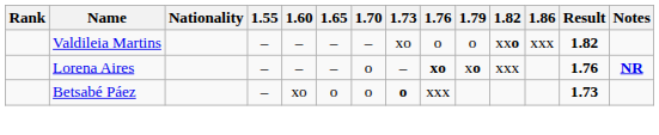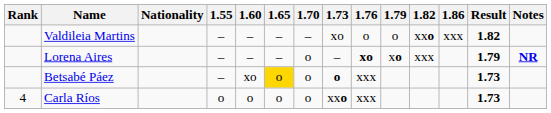Lorena Aires | Result: 1.76 -> 1.79
Betsabé Páez | 1.65: no background -> gold background
+ row: 4 | Carla Ríos | o | o | o | o | xxo | xxx | 1.73
